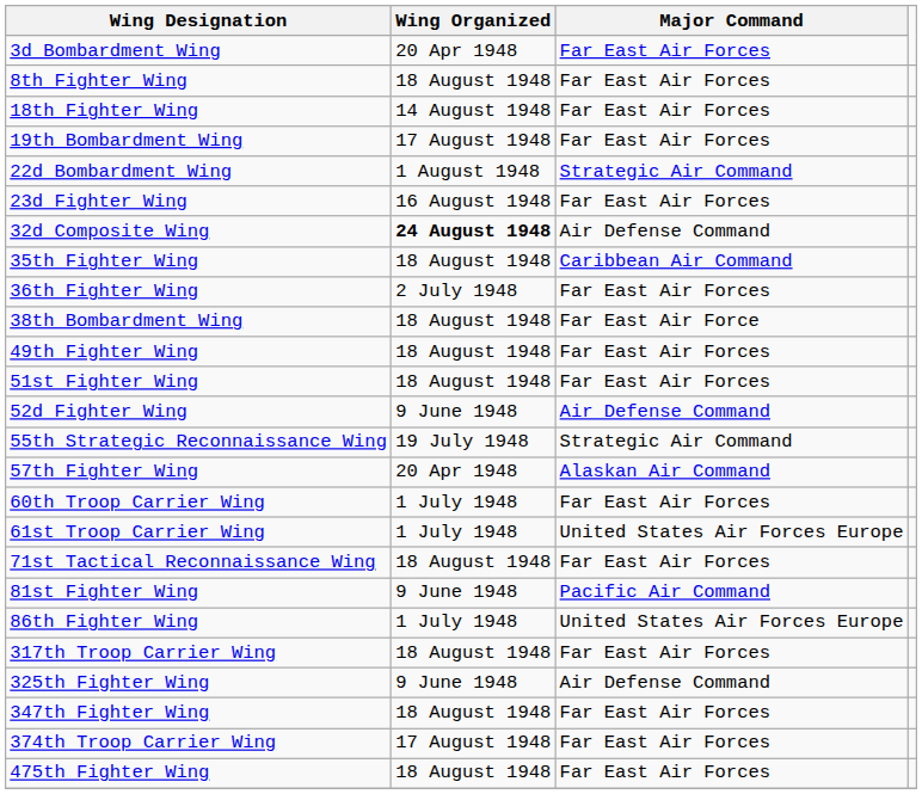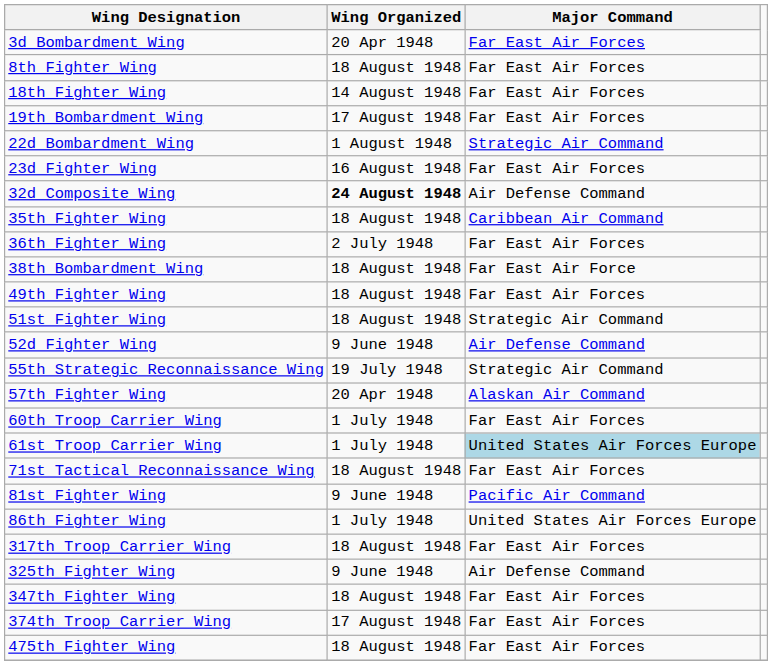51st Fighter Wing | Major Command: Far East Air Forces -> Strategic Air Command
61st Troop Carrier Wing | Major Command: no background -> lightblue background
